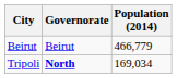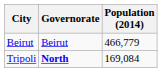Tripoli | Population (2014): 169,034 -> 169,084
